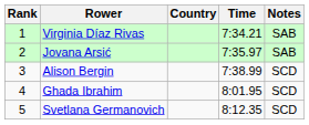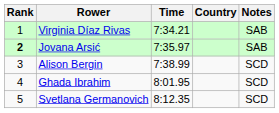columns swapped: Country <-> Time
Jovana Arsić | Rank: normal -> bold
